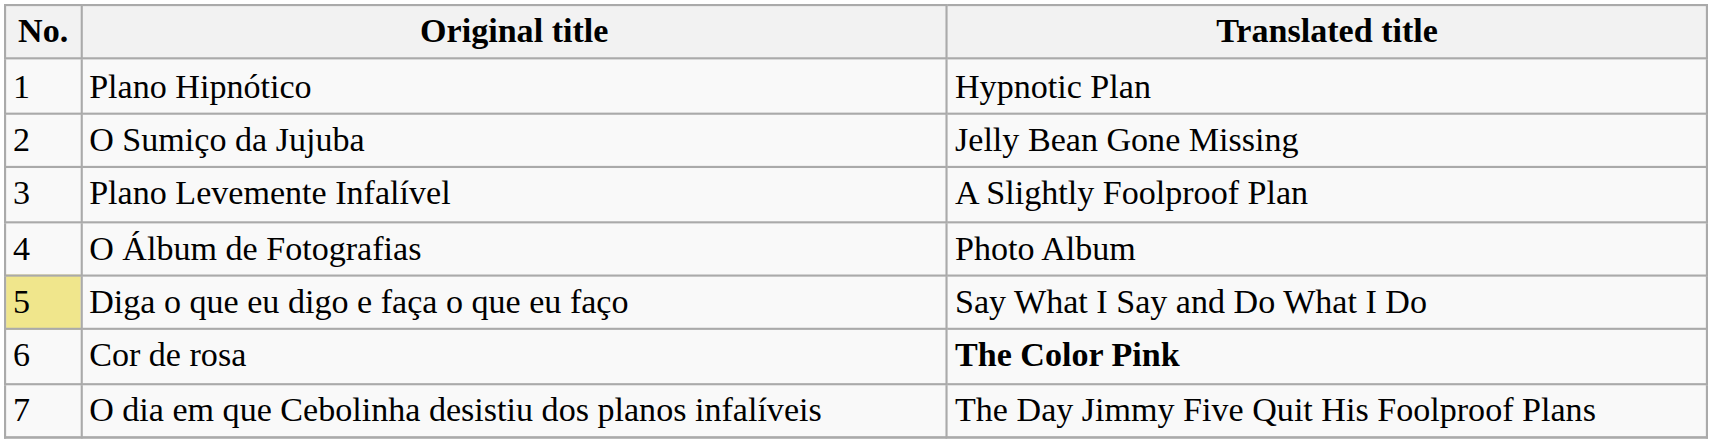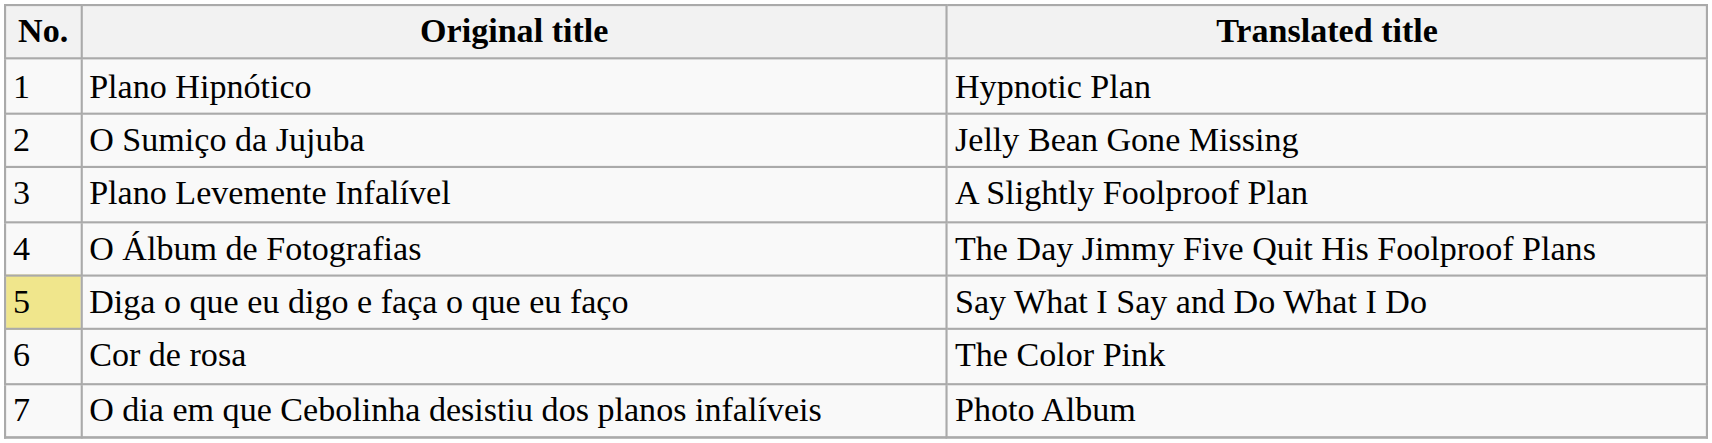O Álbum de Fotografias | Translated title: Photo Album -> The Day Jimmy Five Quit His Foolproof Plans
Cor de rosa | Translated title: bold -> normal
O dia em que Cebolinha desistiu dos planos infalíveis | Translated title: The Day Jimmy Five Quit His Foolproof Plans -> Photo Album
